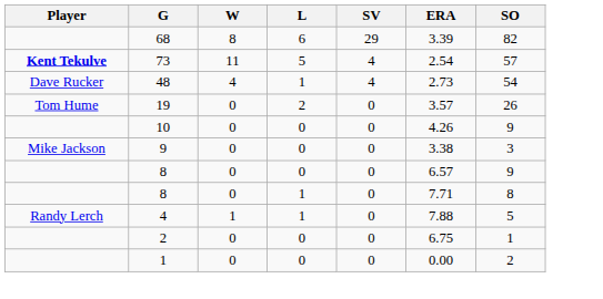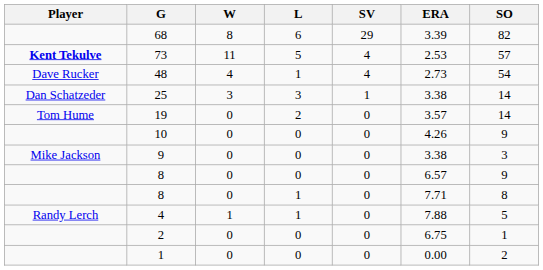73 | ERA: 2.54 -> 2.53
+ row: Dan Schatzeder | 25 | 3 | 3 | 1 | 3.38 | 14
19 | SO: 26 -> 14
